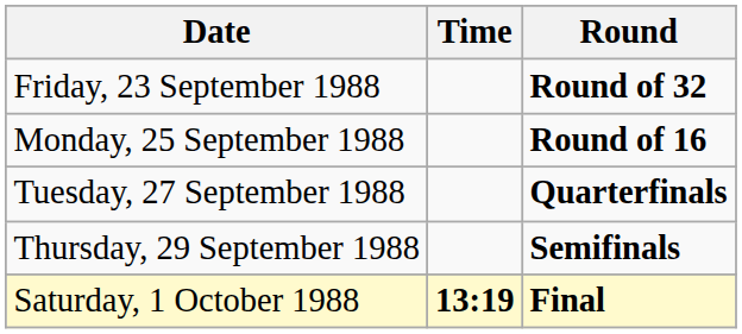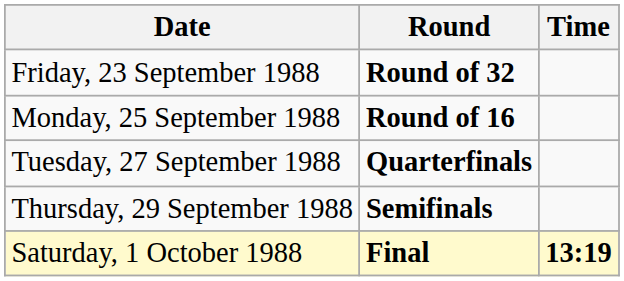columns swapped: Time <-> Round
